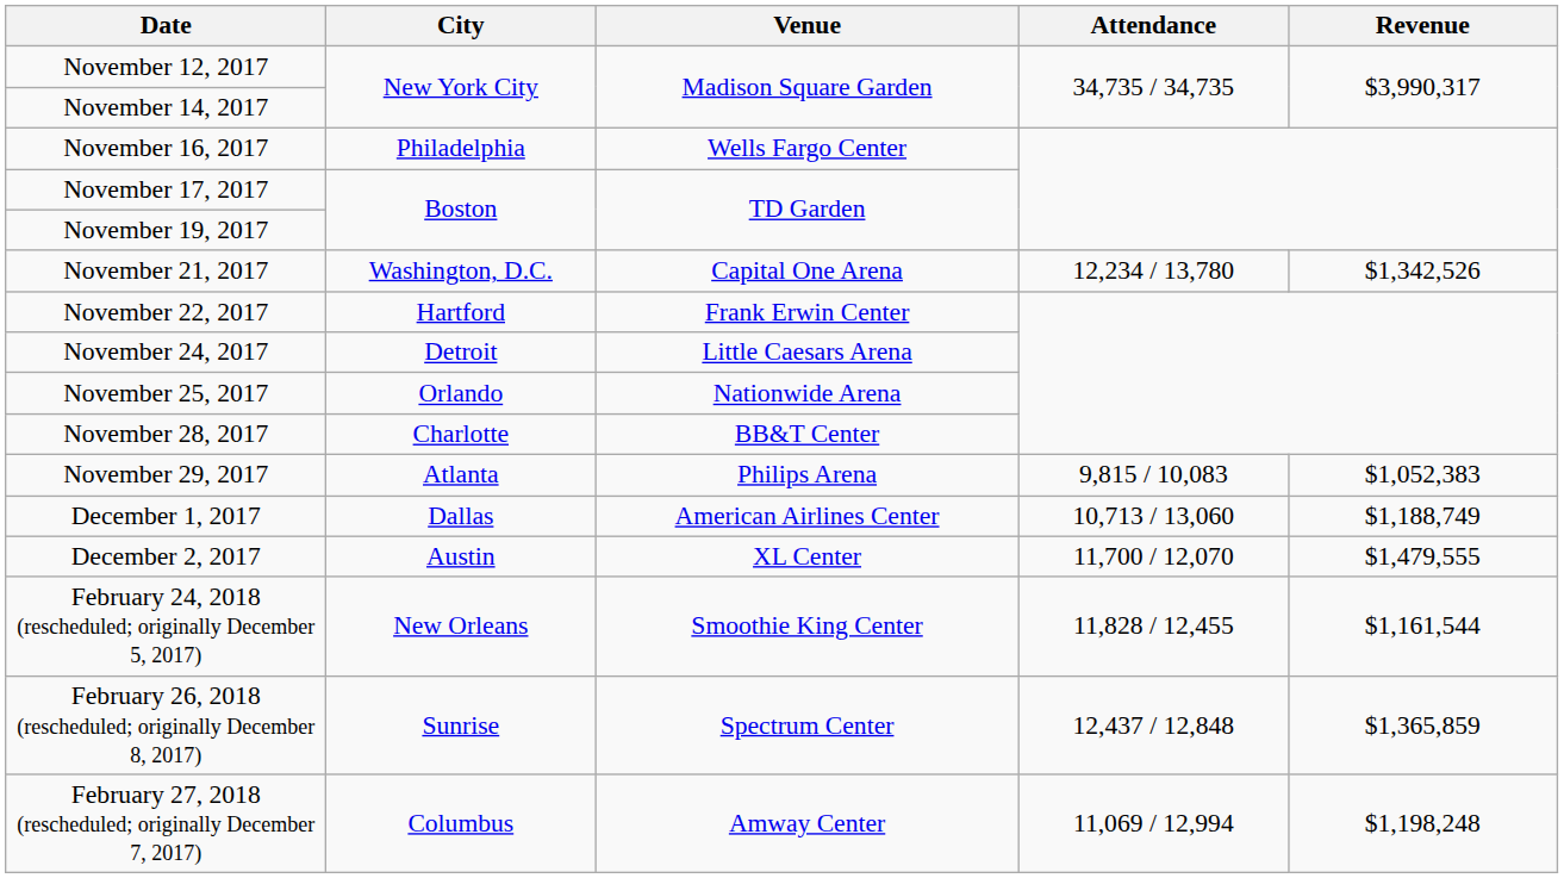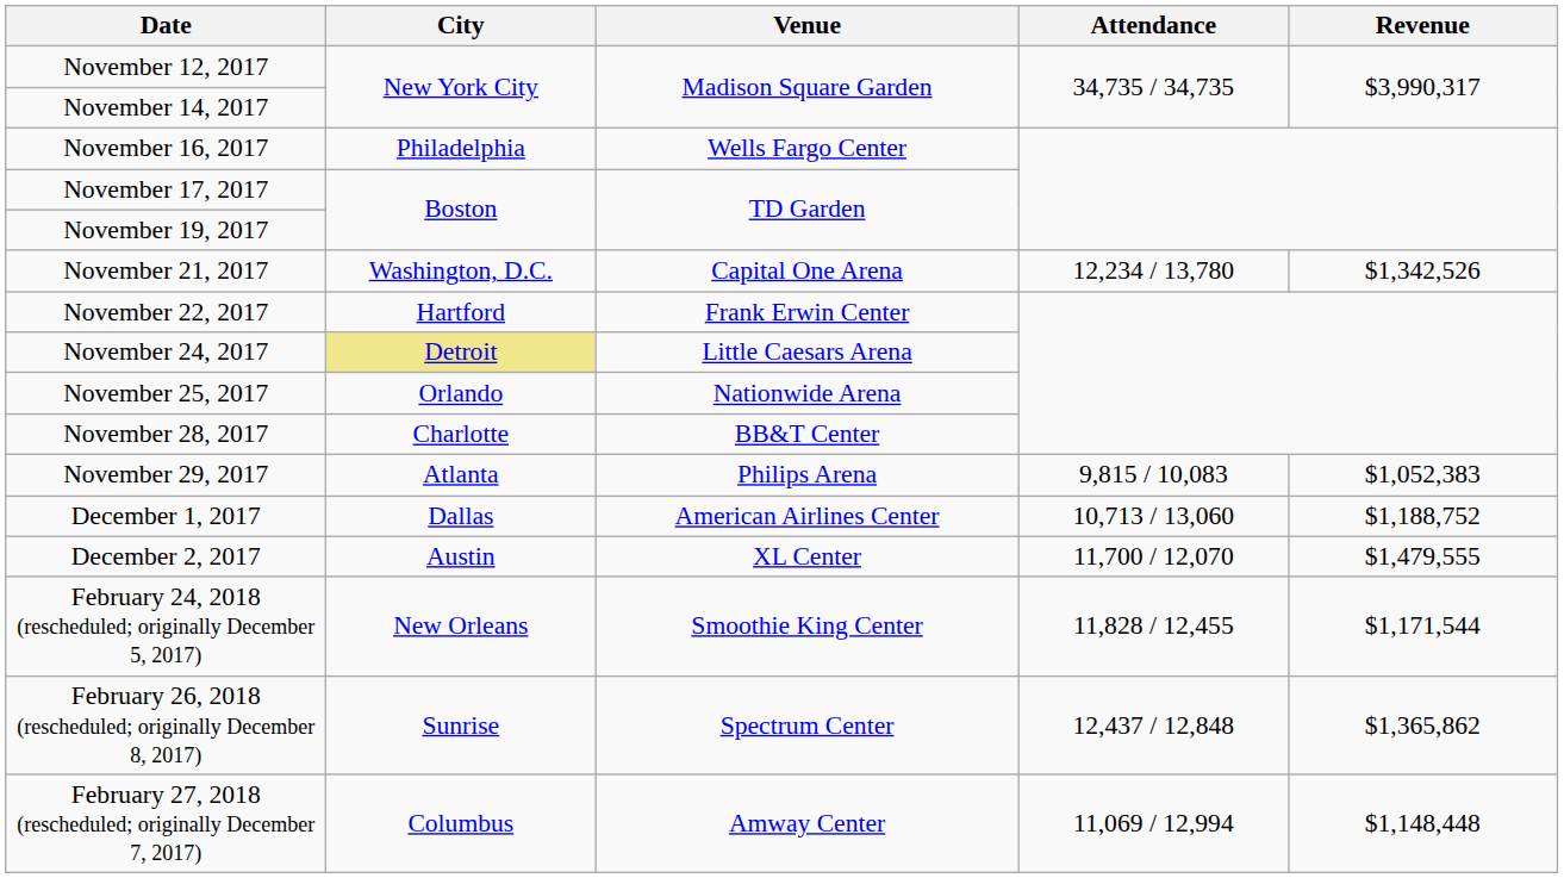November 24, 2017 | City: no background -> khaki background
December 1, 2017 | Revenue: $1,188,749 -> $1,188,752
February 24, 2018 (rescheduled; originally December 5, 2017) | Revenue: $1,161,544 -> $1,171,544
February 26, 2018 (rescheduled; originally December 8, 2017) | Revenue: $1,365,859 -> $1,365,862
February 27, 2018 (rescheduled; originally December 7, 2017) | Revenue: $1,198,248 -> $1,148,448
